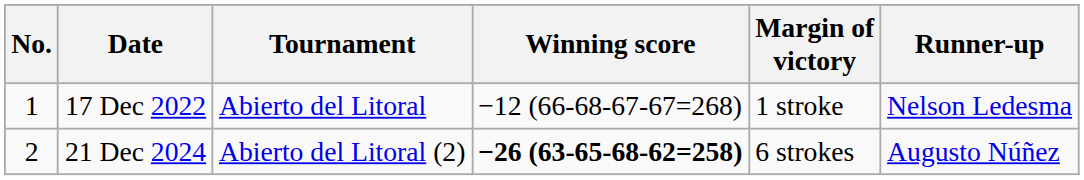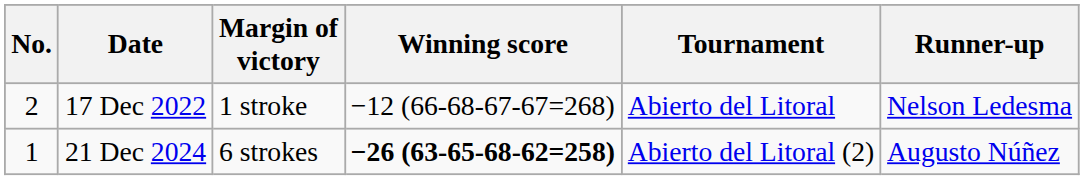columns swapped: Tournament <-> Margin of victory
17 Dec 2022 | No.: 1 -> 2
21 Dec 2024 | No.: 2 -> 1
